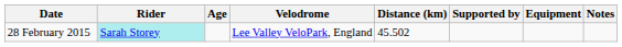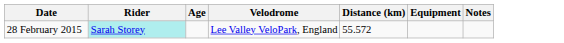- column: Supported by
28 February 2015 | Distance (km): 45.502 -> 55.572
